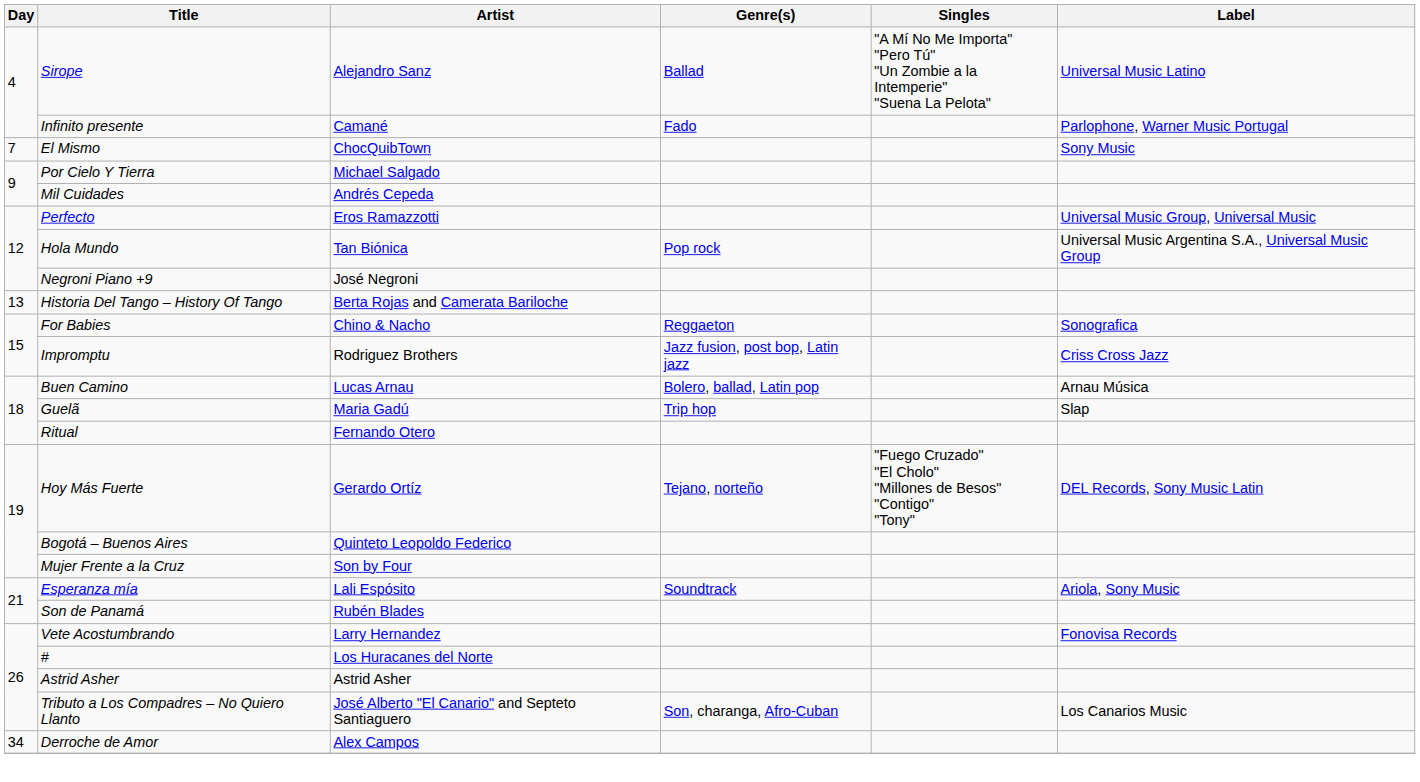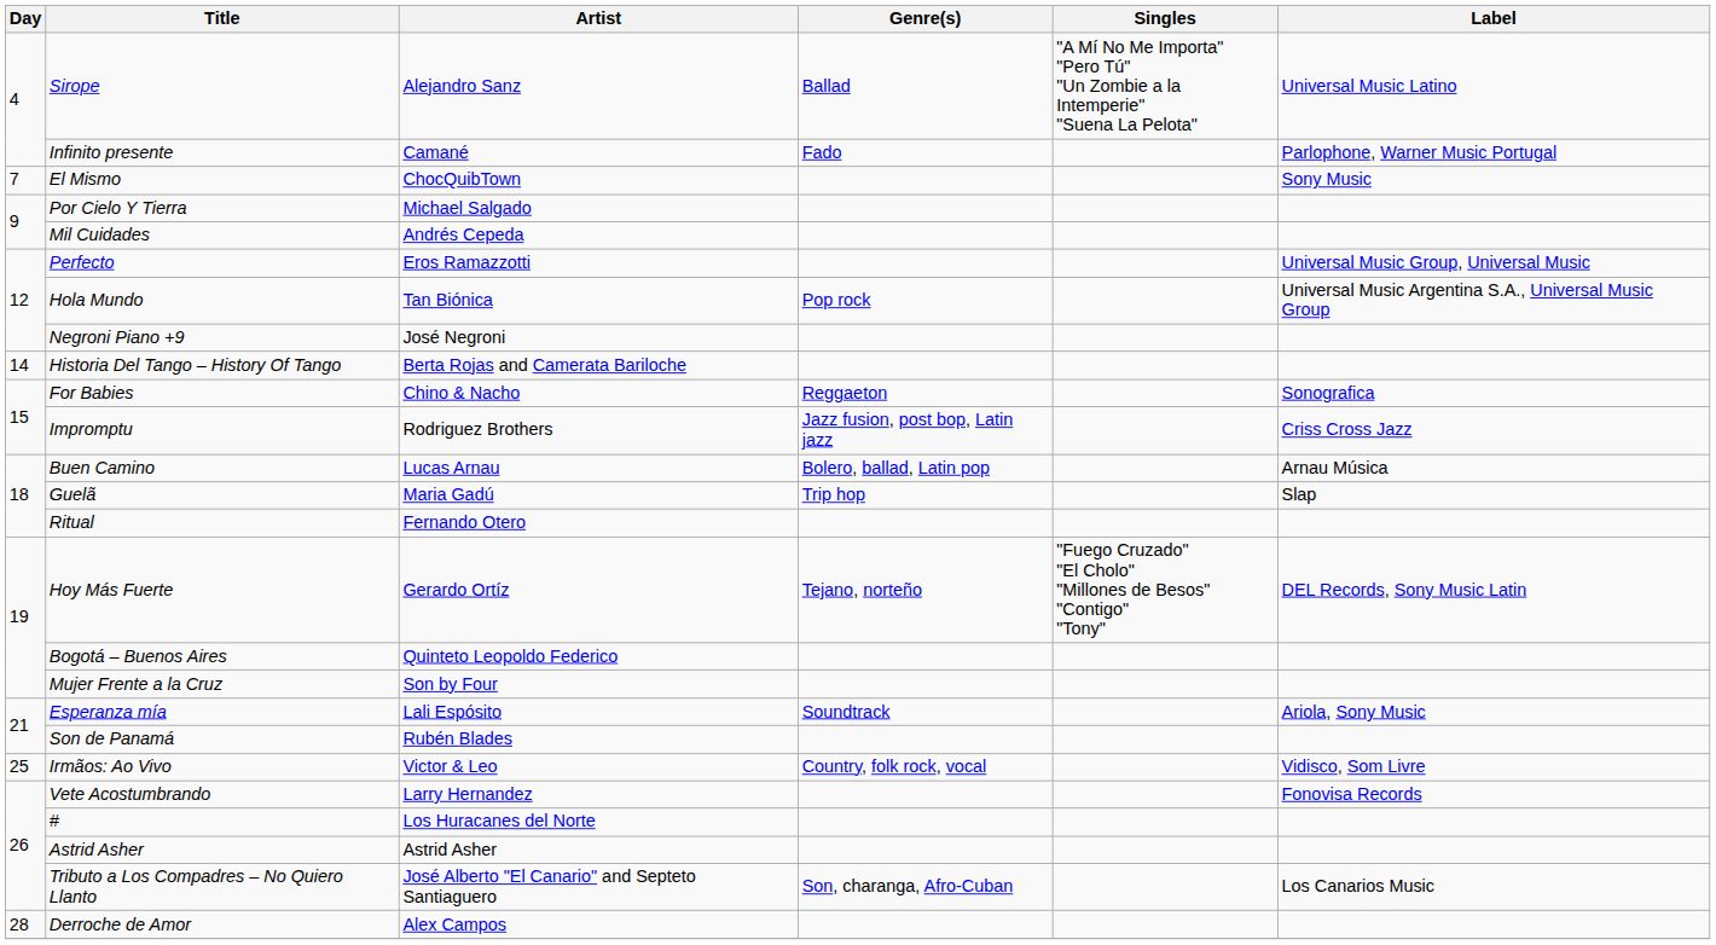Historia Del Tango – History Of Tango | Day: 13 -> 14
+ row: 25 | Irmãos: Ao Vivo | Victor & Leo | Country, folk rock, vocal | Vidisco, Som Livre
Derroche de Amor | Day: 34 -> 28
